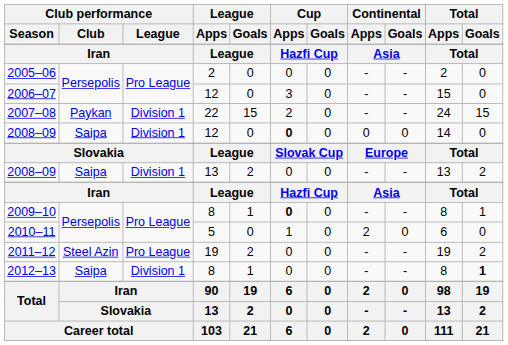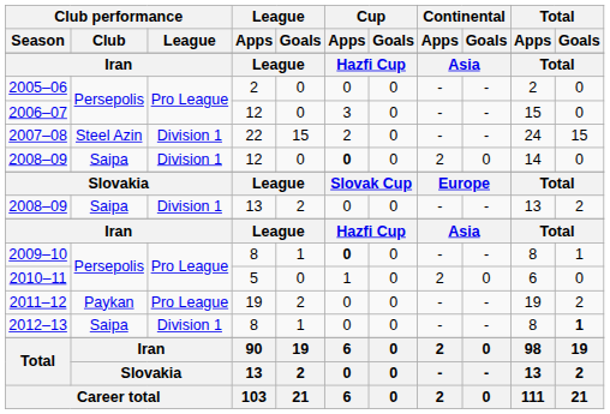2007–08 | Club performance / Club: Paykan -> Steel Azin
2008–09 / 12 | Continental / Apps: 0 -> 2
2011–12 | Club performance / Club: Steel Azin -> Paykan
